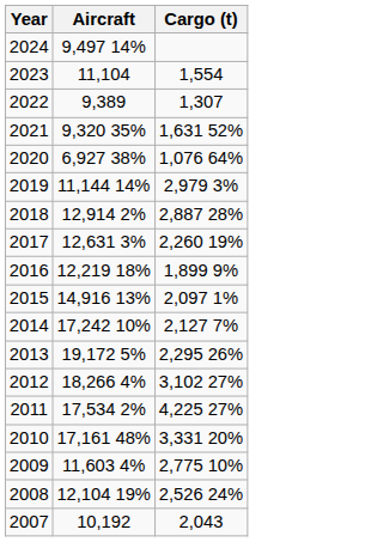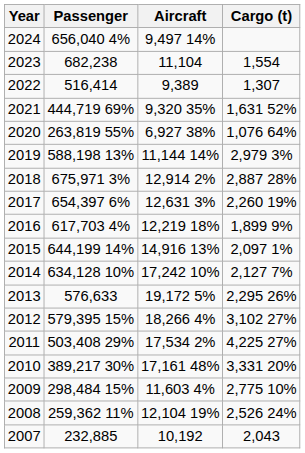+ column: Passenger | 656,040 4% | 682,238 | 516,414 | 444,719 69% | 263,819 55% | 588,198 13% | 675,971 3% | 654,397 6% | 617,703 4% | 644,199 14% | 634,128 10% | 576,633 | 579,395 15% | 503,408 29% | 389,217 30% | 298,484 15% | 259,362 11% | 232,885
